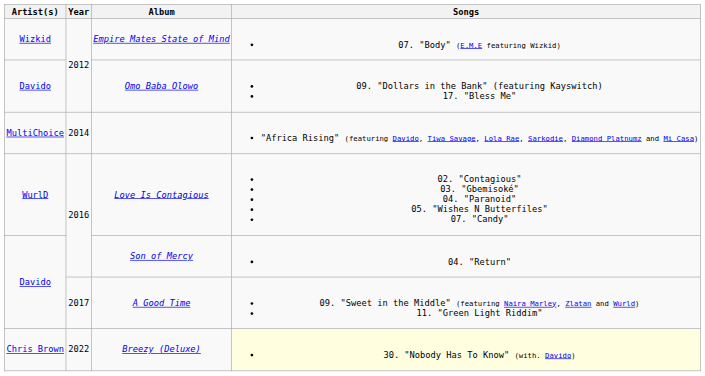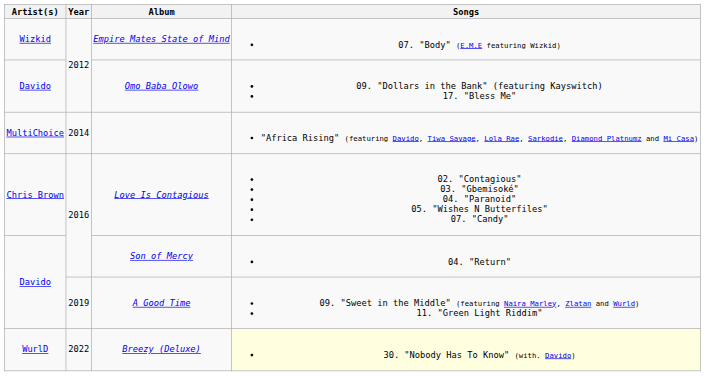Love Is Contagious | Artist(s): WurlD -> Chris Brown
A Good Time | Year: 2017 -> 2019
Breezy (Deluxe) | Artist(s): Chris Brown -> WurlD
